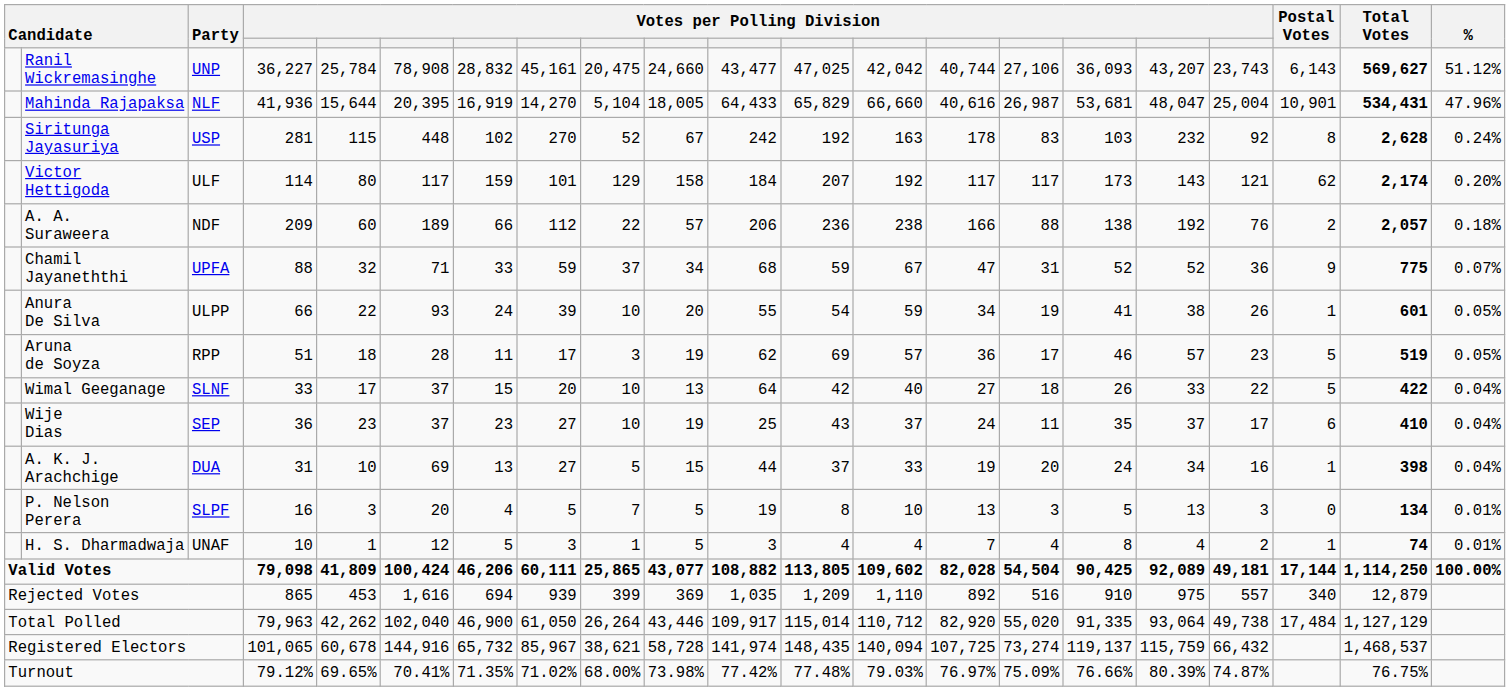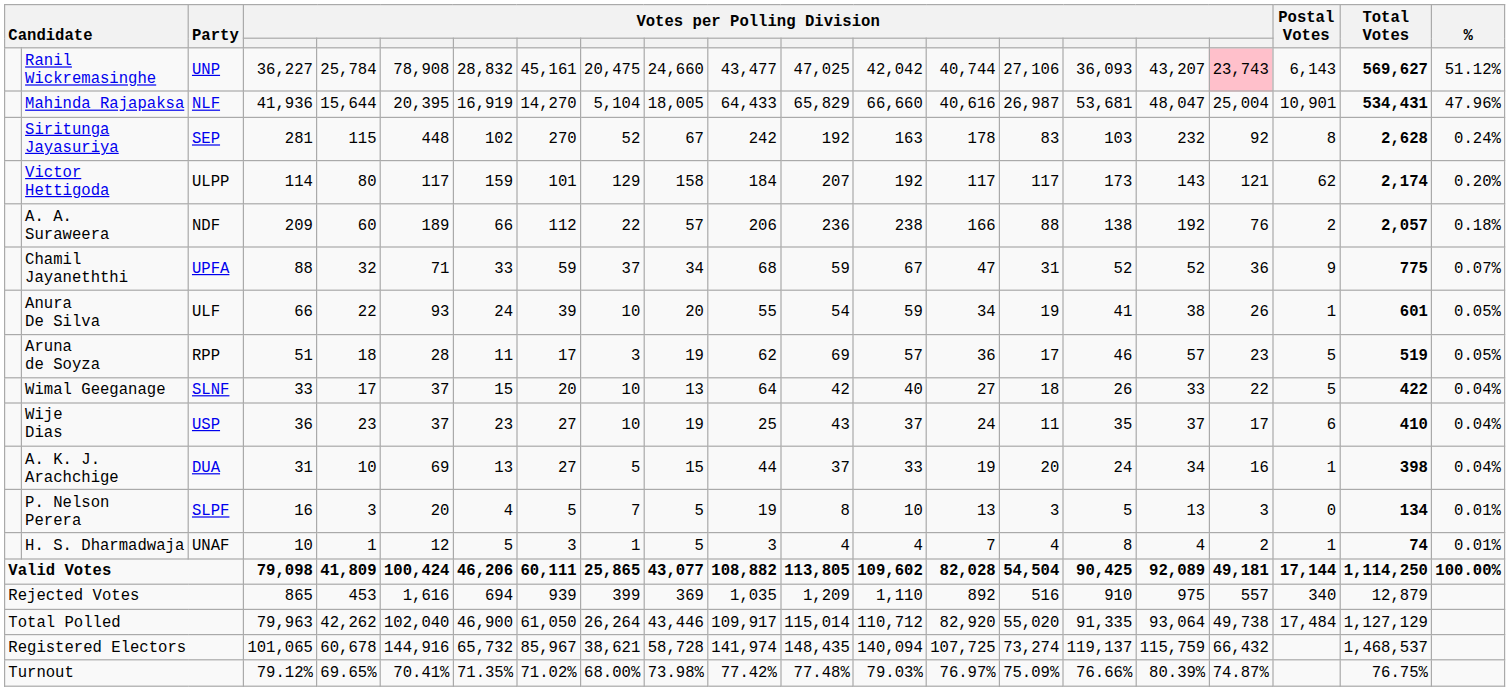Ranil Wickremasinghe | column 18: no background -> pink background
Siritunga Jayasuriya | Party: USP -> SEP
Victor Hettigoda | Party: ULF -> ULPP
Anura De Silva | Party: ULPP -> ULF
Wije Dias | Party: SEP -> USP
